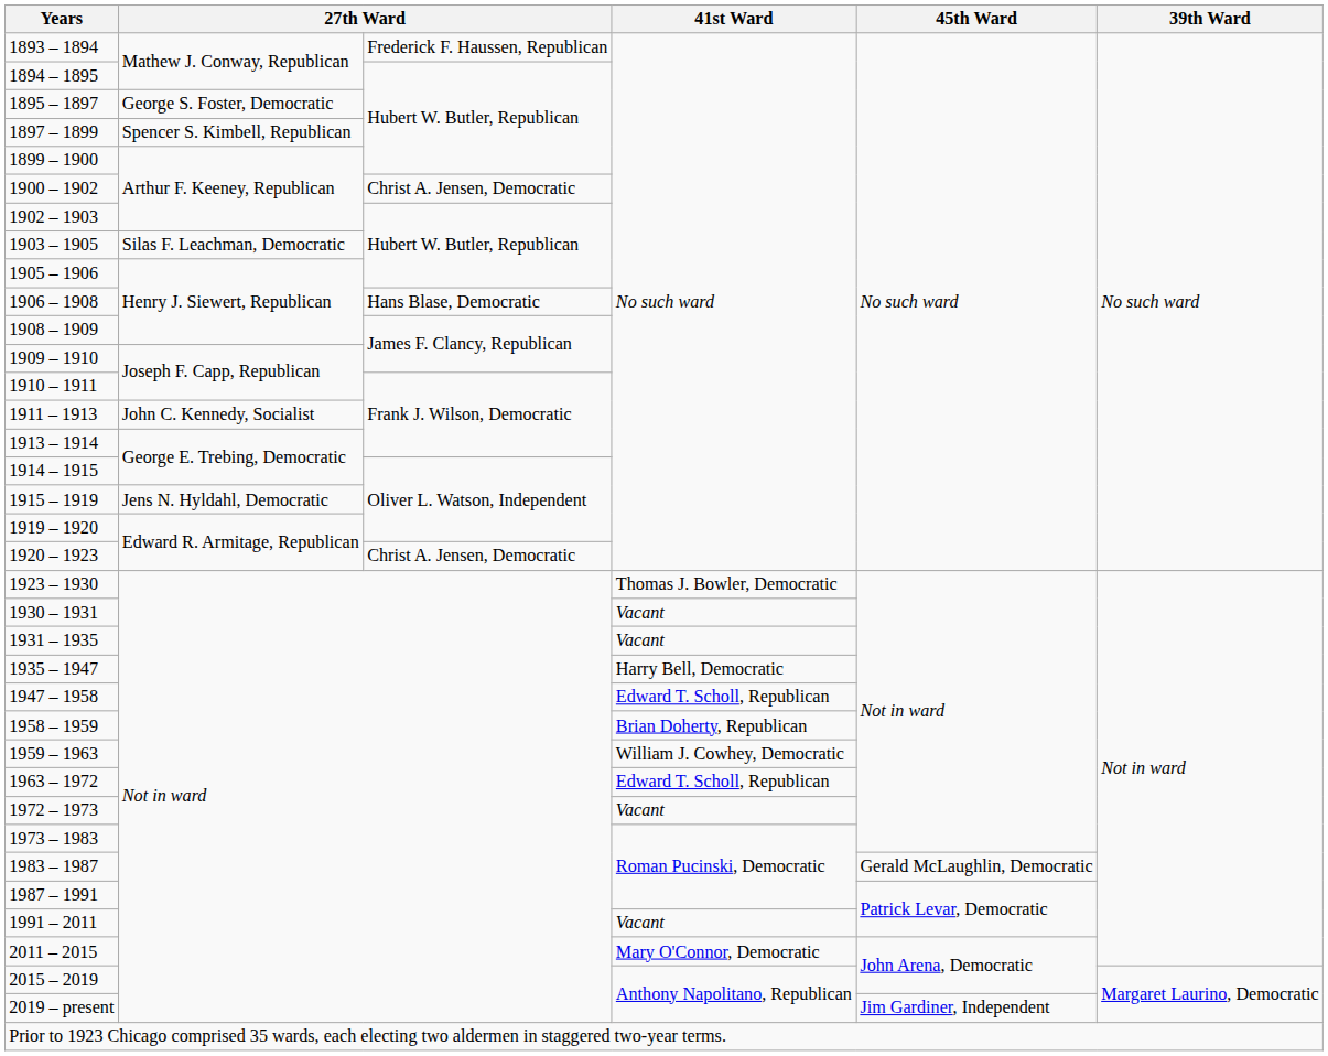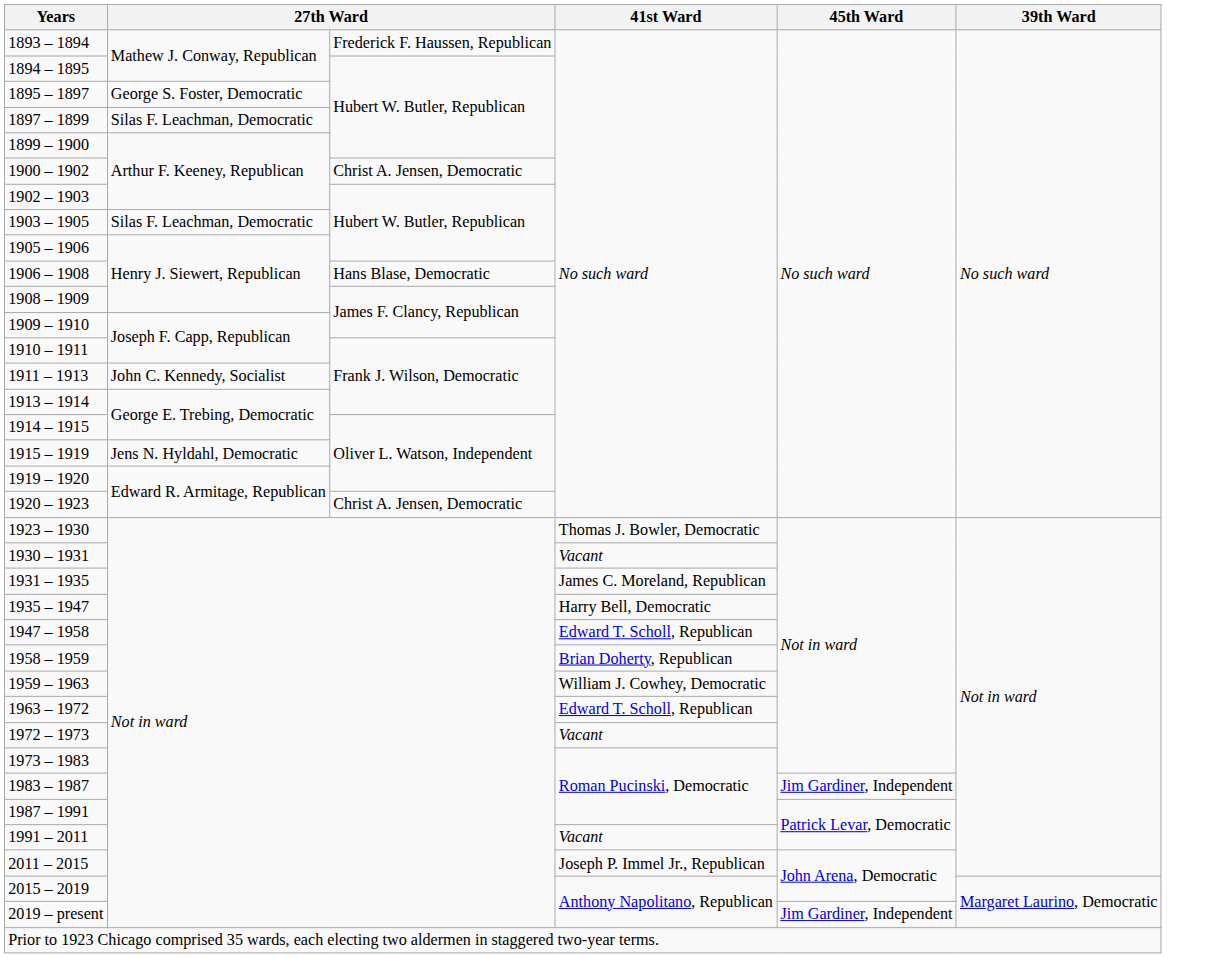1897 – 1899 | column 2: Spencer S. Kimbell, Republican -> Silas F. Leachman, Democratic
1931 – 1935 | 41st Ward: Vacant -> James C. Moreland, Republican
1983 – 1987 | 45th Ward: Gerald McLaughlin, Democratic -> Jim Gardiner, Independent
2011 – 2015 | 41st Ward: Mary O'Connor, Democratic -> Joseph P. Immel Jr., Republican
